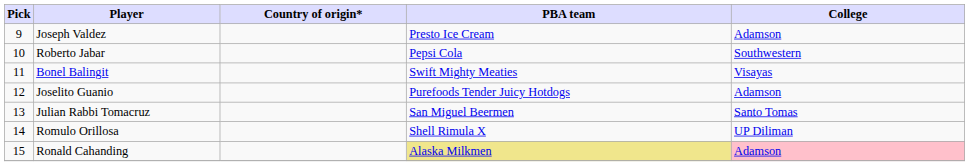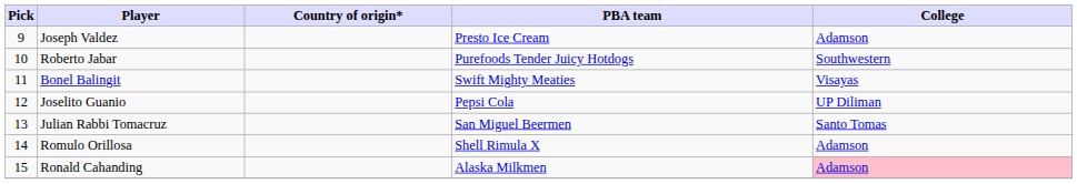Roberto Jabar | PBA team: Pepsi Cola -> Purefoods Tender Juicy Hotdogs
Joselito Guanio | PBA team: Purefoods Tender Juicy Hotdogs -> Pepsi Cola
Joselito Guanio | College: Adamson -> UP Diliman
Romulo Orillosa | College: UP Diliman -> Adamson
Ronald Cahanding | PBA team: khaki background -> no background
